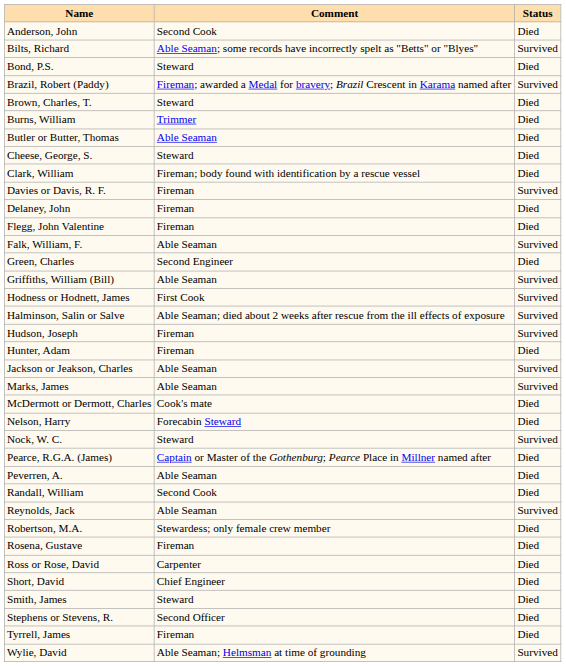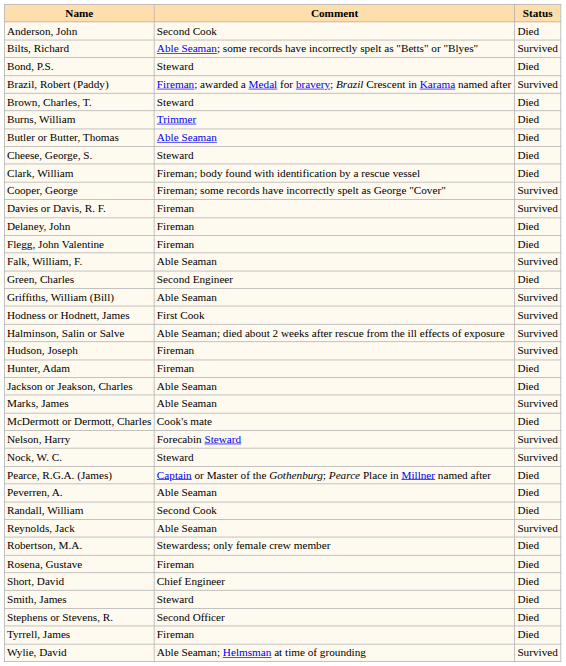+ row: Cooper, George | Fireman; some records have incorrectly spelt as George "Cover" | Survived
Jackson or Jeakson, Charles | Status: Survived -> Died
Nelson, Harry | Status: Died -> Survived
- row: Ross or Rose, David | Carpenter | Died
